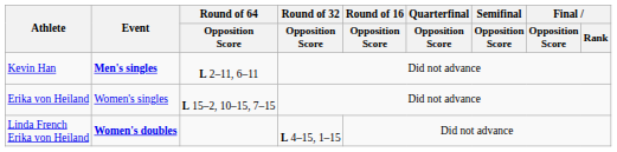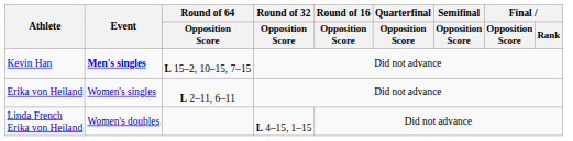Kevin Han | Round of 64 / Opposition Score: L 2–11, 6–11 -> L 15–2, 10–15, 7–15
Erika von Heiland | Round of 64 / Opposition Score: L 15–2, 10–15, 7–15 -> L 2–11, 6–11
Linda French Erika von Heiland | Event: bold -> normal
